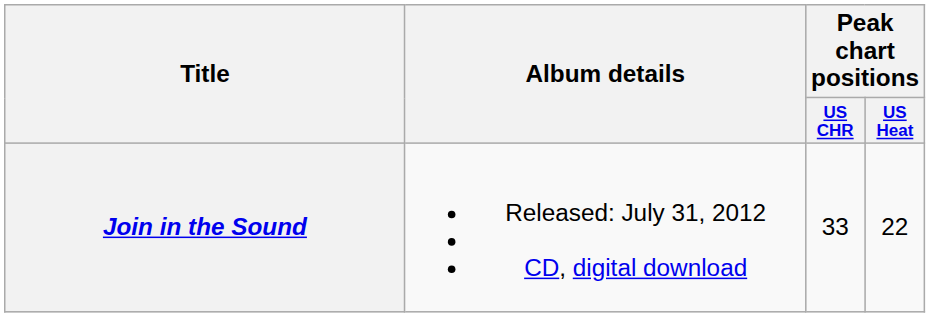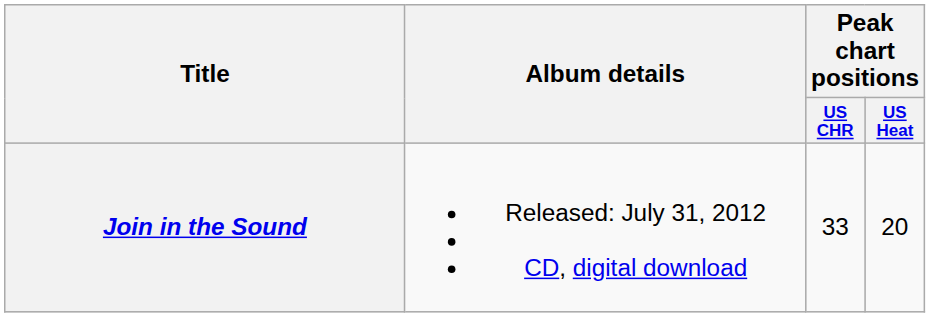Join in the Sound | Peak chart positions / US Heat: 22 -> 20
